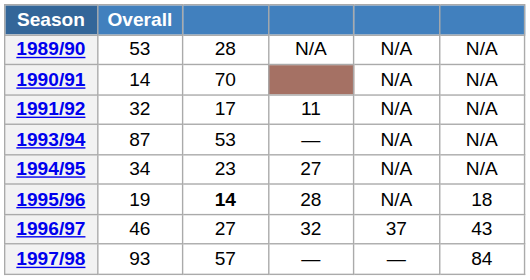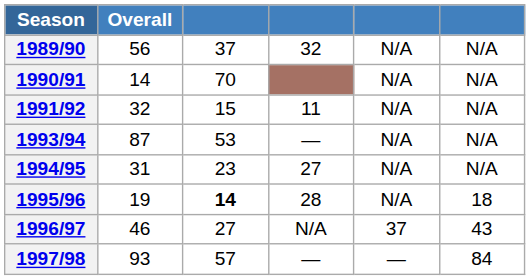1989/90 | Overall: 53 -> 56
1989/90 | column 3: 28 -> 37
1989/90 | column 4: N/A -> 32
1991/92 | column 3: 17 -> 15
1994/95 | Overall: 34 -> 31
1996/97 | column 4: 32 -> N/A
